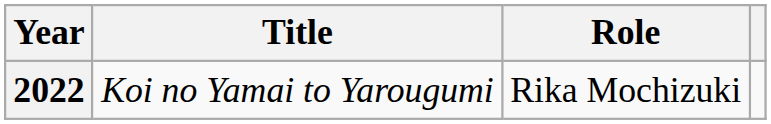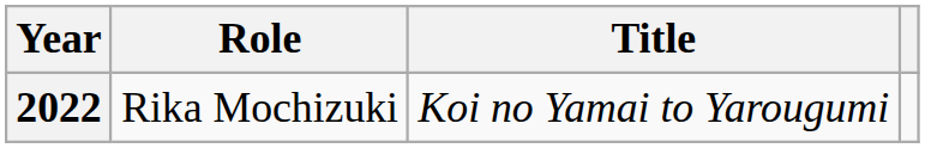columns swapped: Title <-> Role
